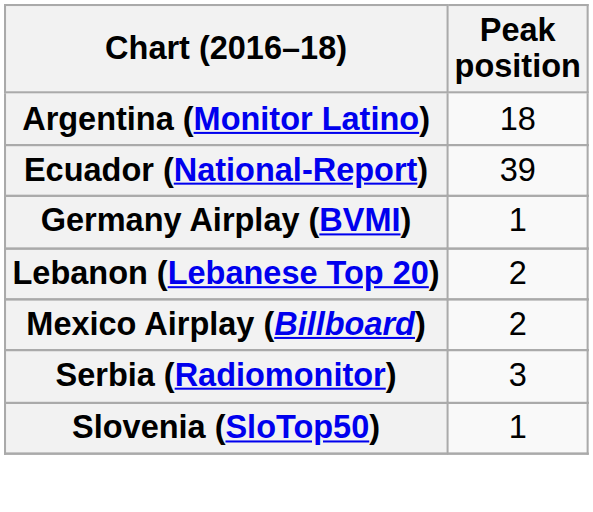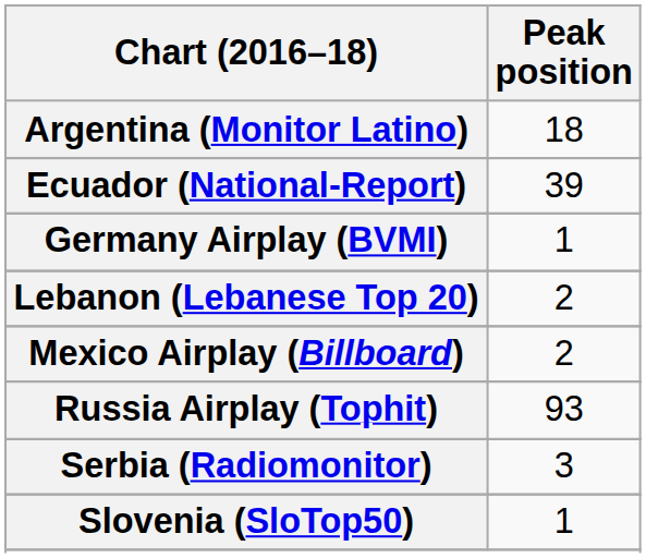+ row: Russia Airplay (Tophit) | 93
